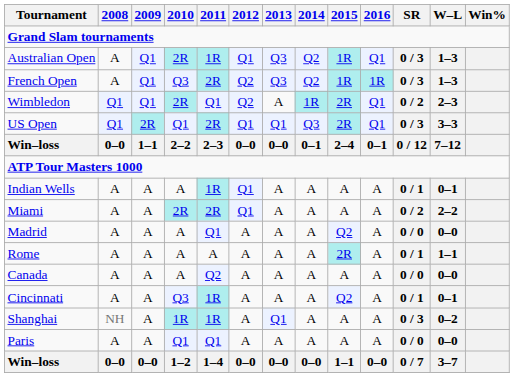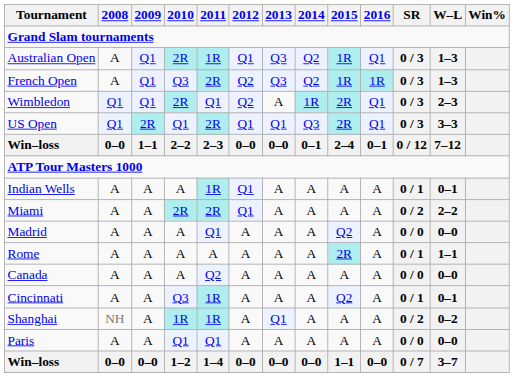Wimbledon | SR: 0 / 2 -> 0 / 3
Shanghai | SR: 0 / 3 -> 0 / 2
